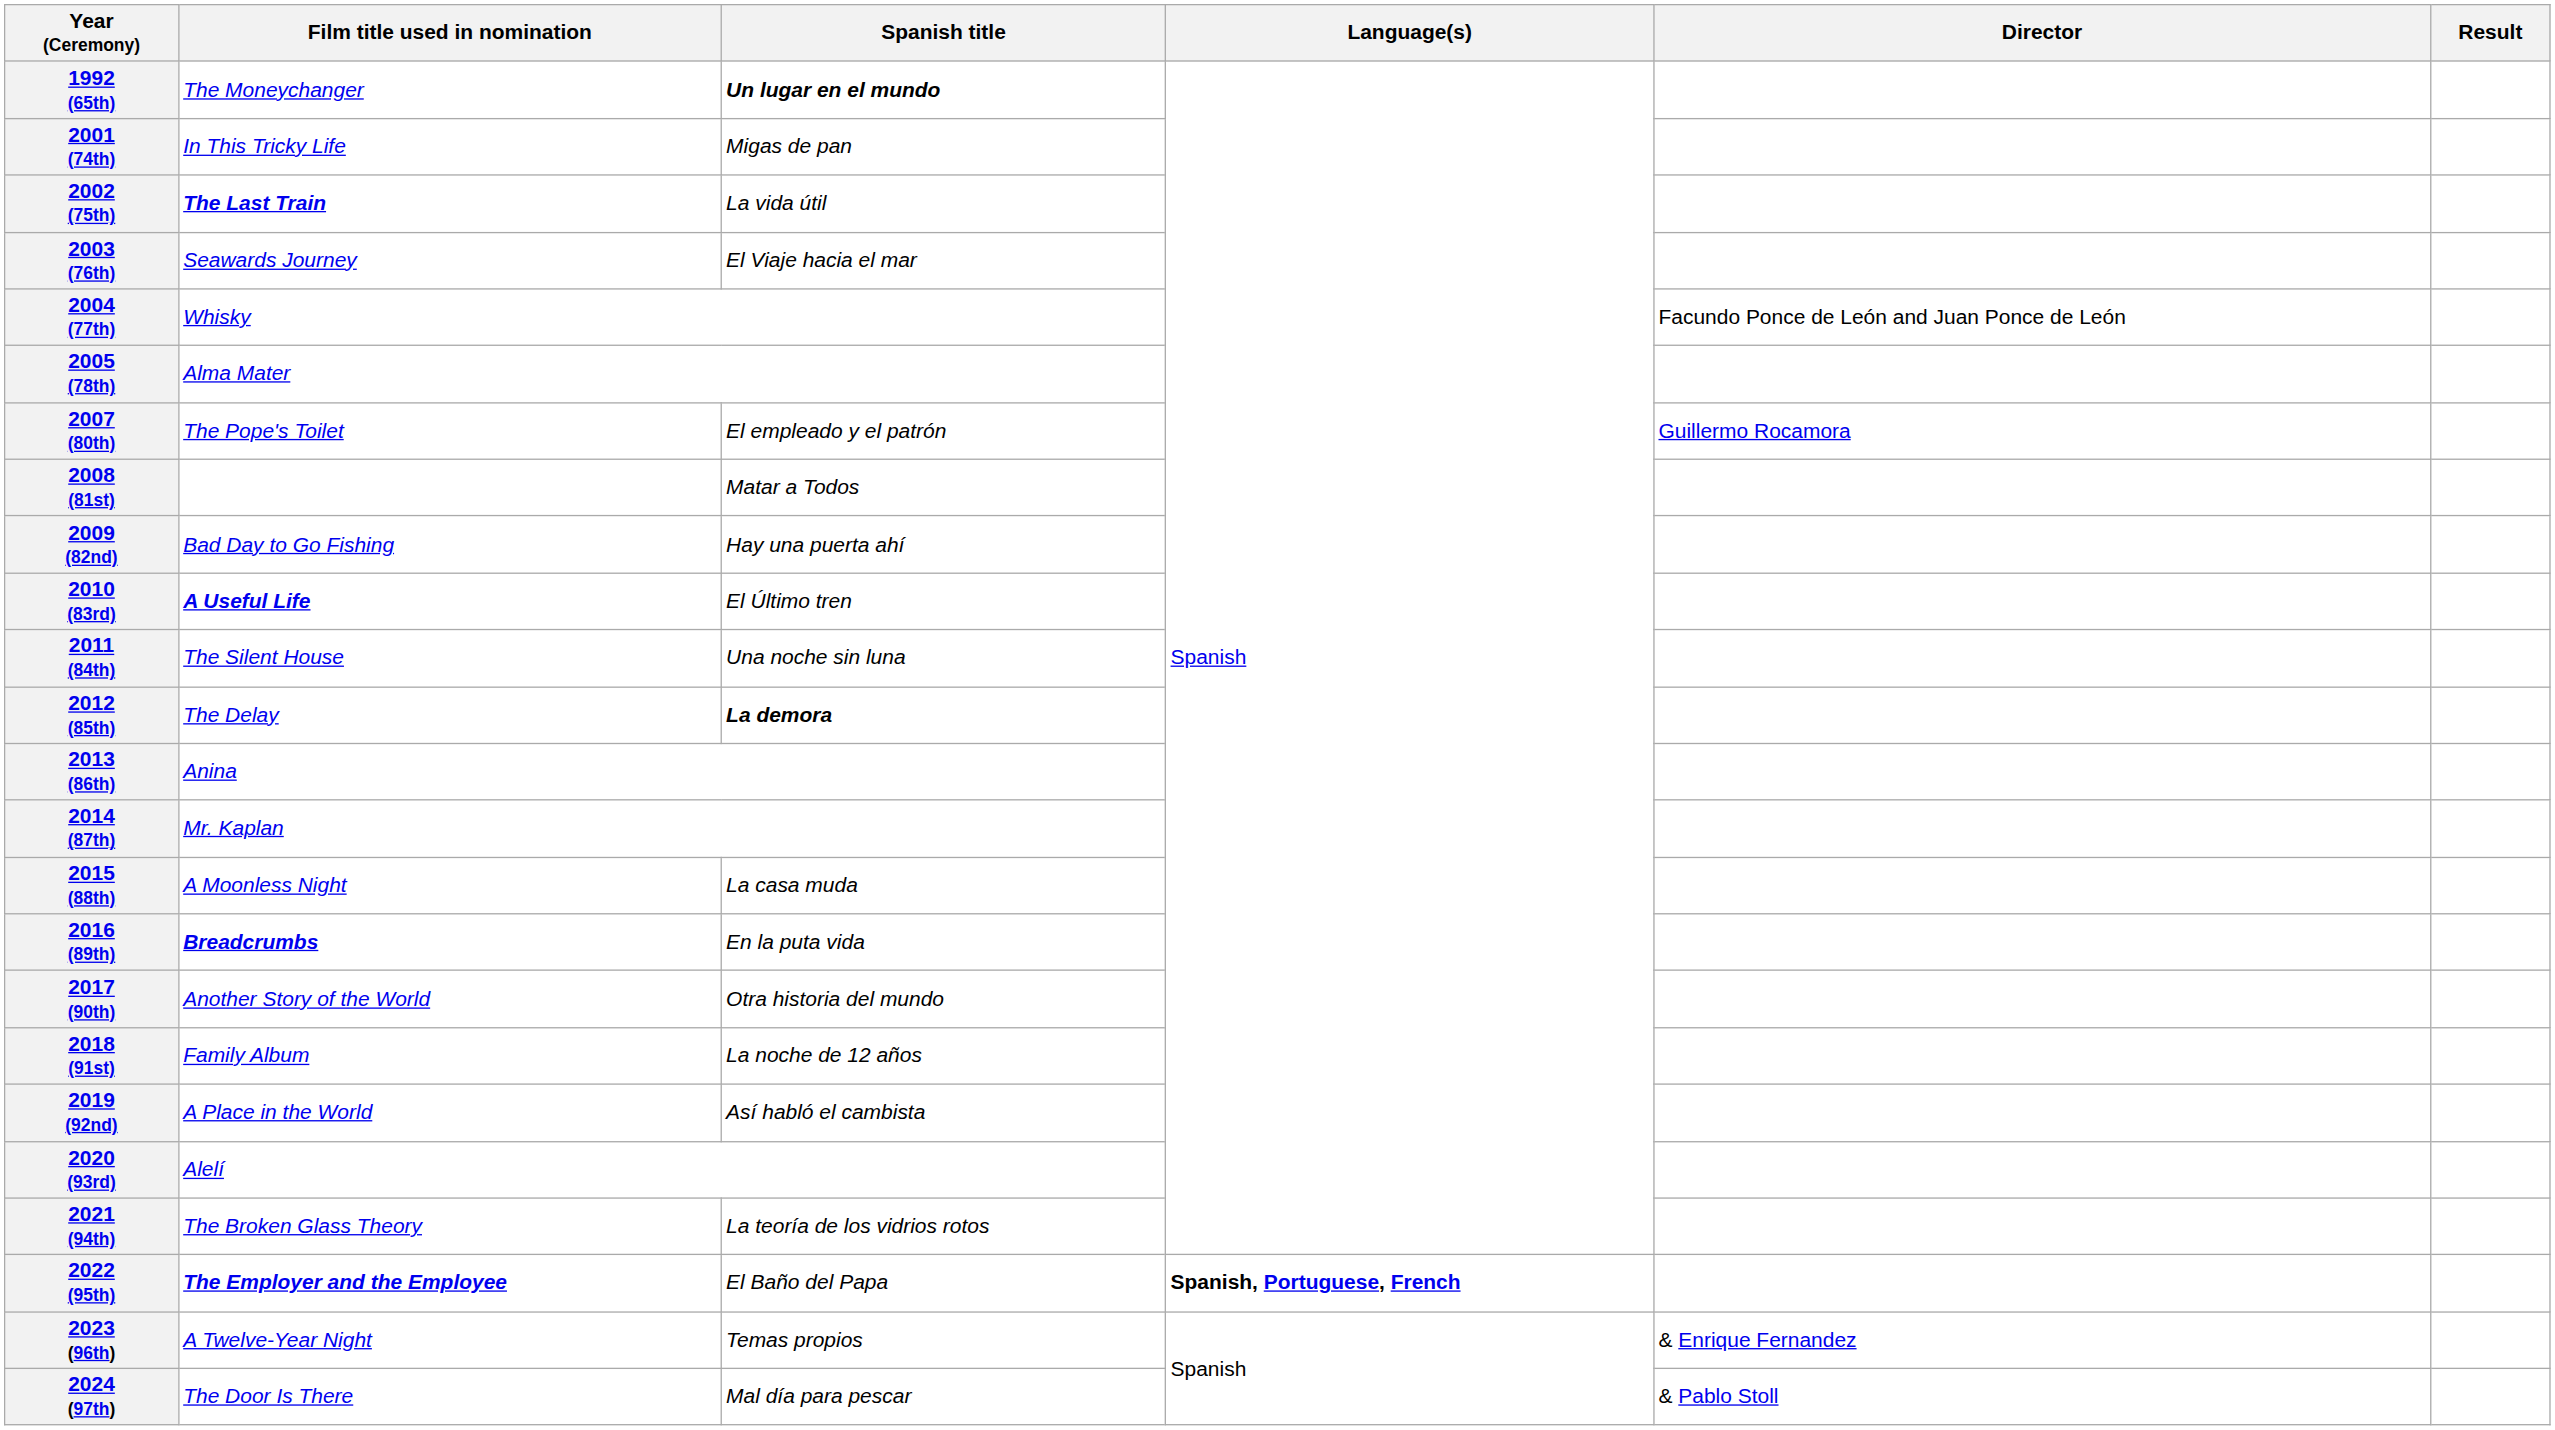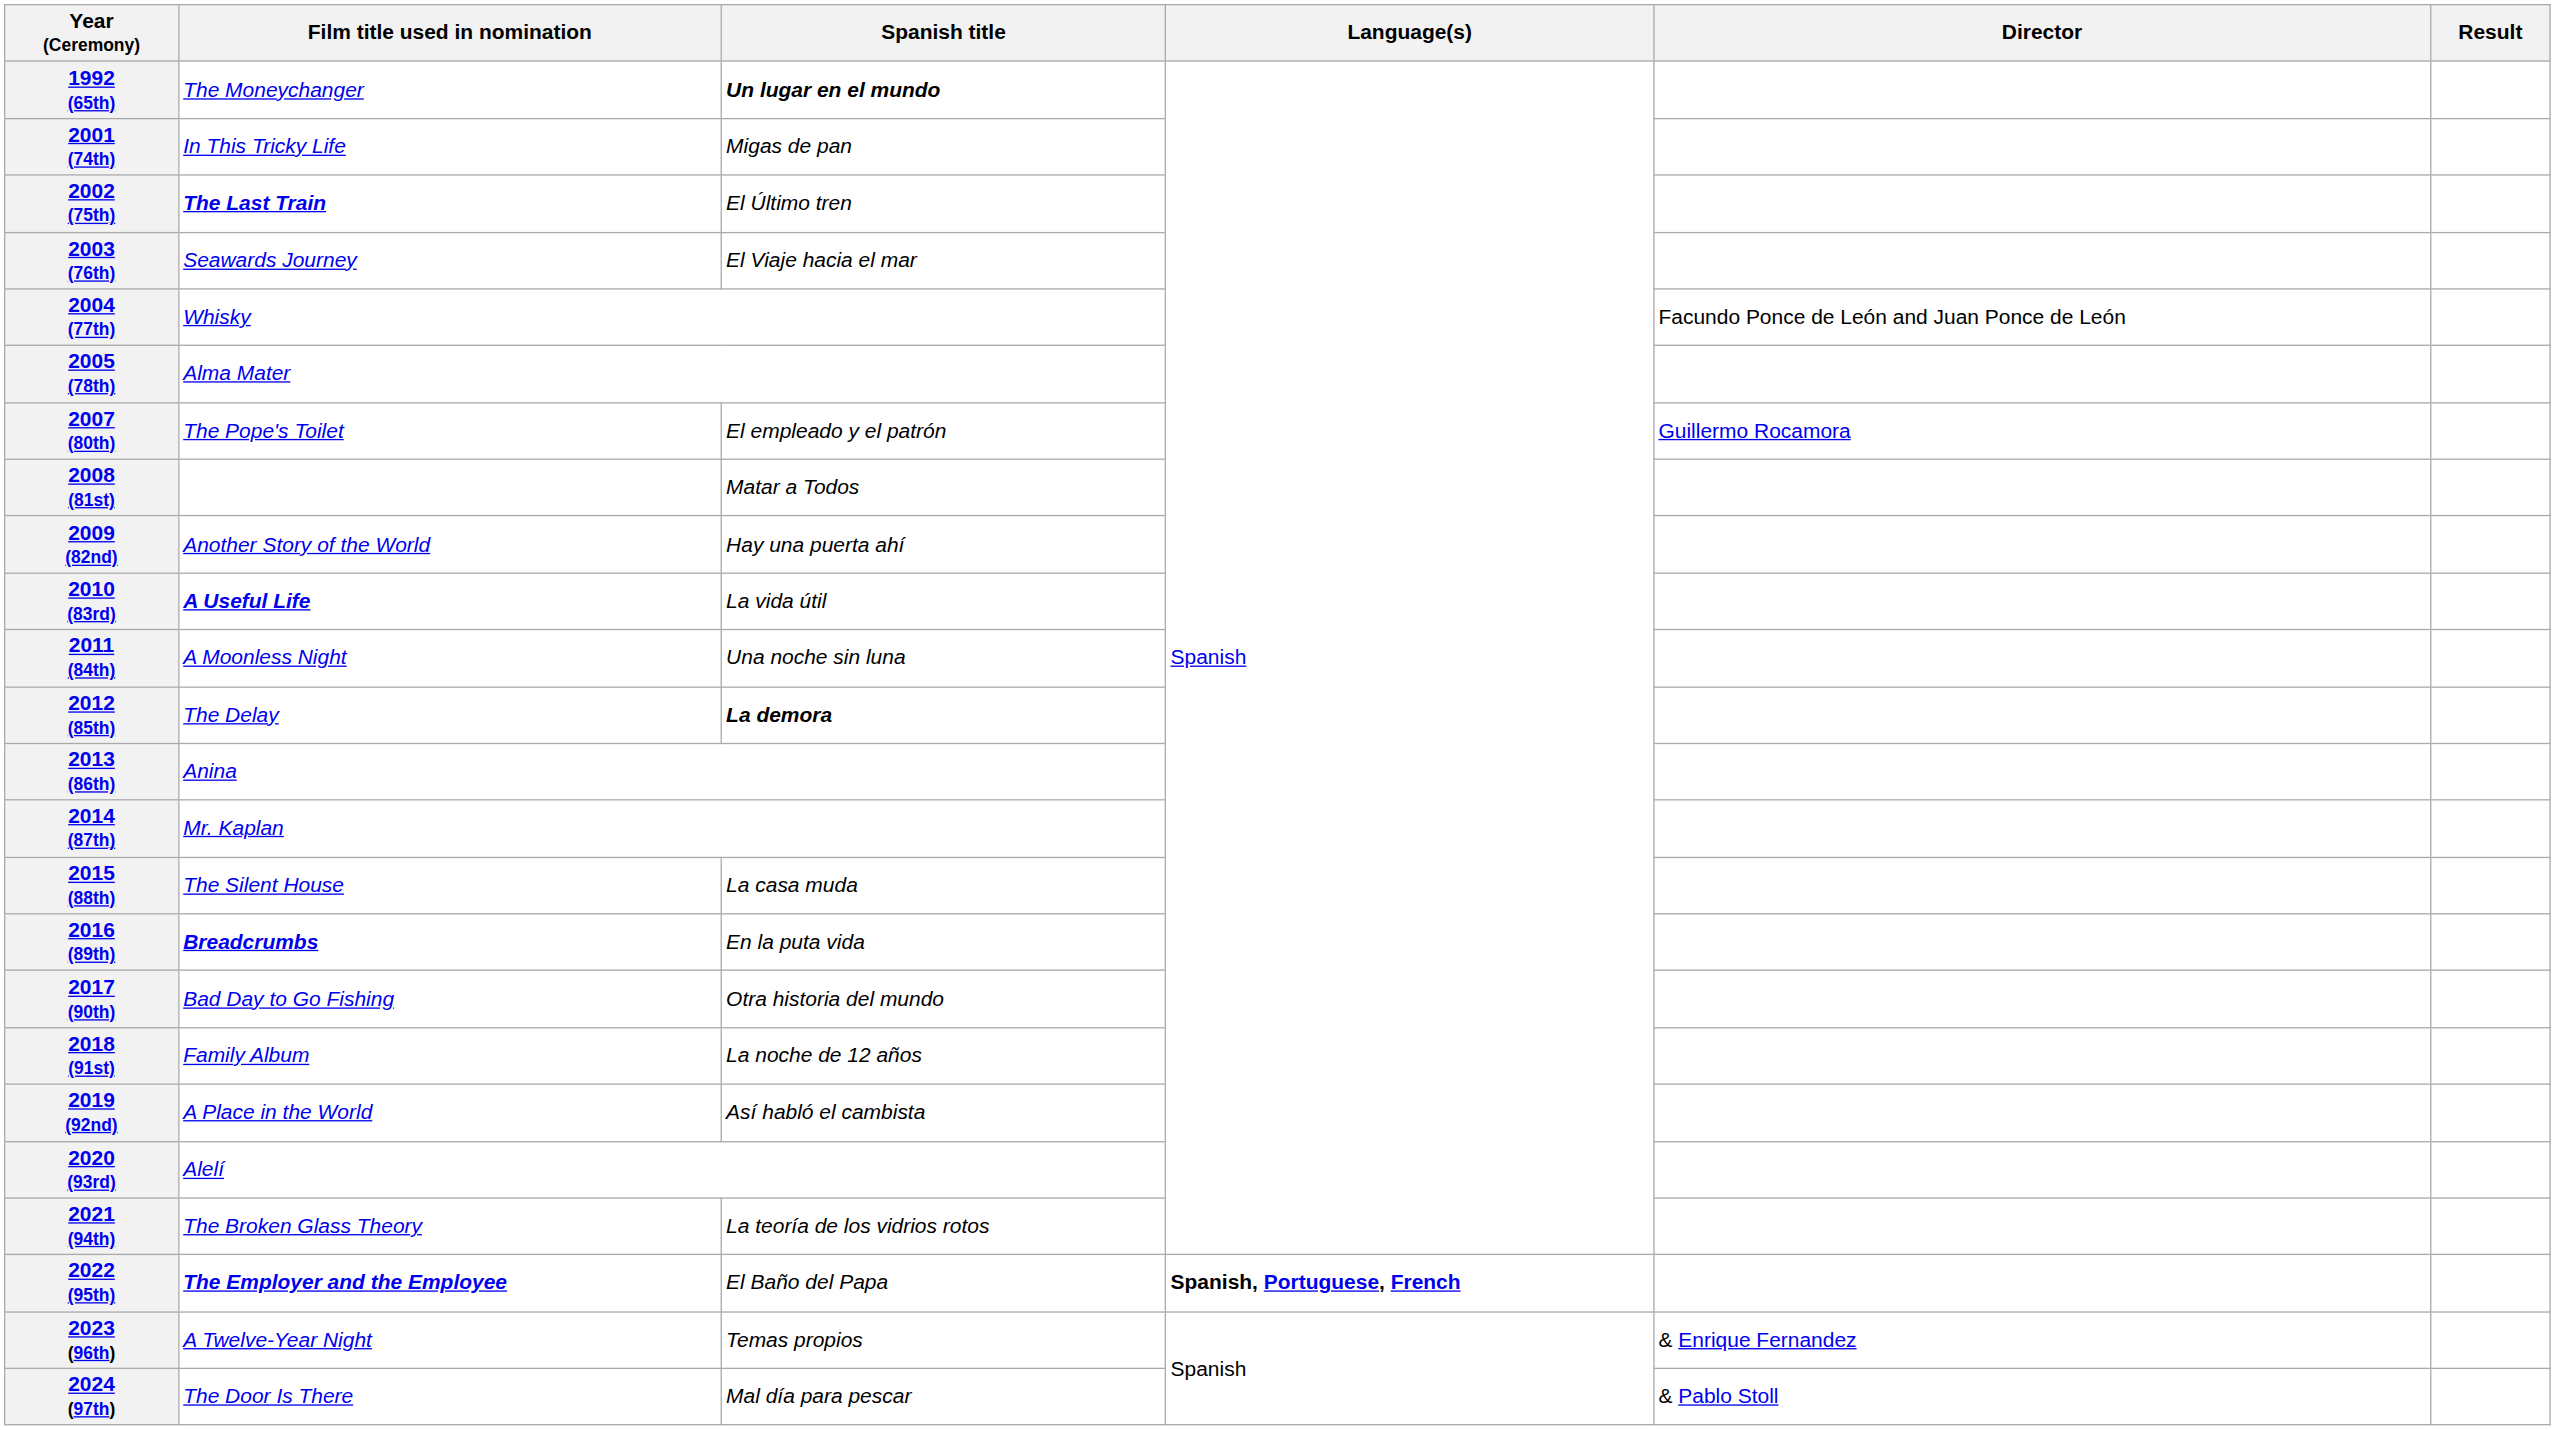2002 (75th) | Spanish title: La vida útil -> El Último tren
2009 (82nd) | Film title used in nomination: Bad Day to Go Fishing -> Another Story of the World
2010 (83rd) | Spanish title: El Último tren -> La vida útil
2011 (84th) | Film title used in nomination: The Silent House -> A Moonless Night
2015 (88th) | Film title used in nomination: A Moonless Night -> The Silent House
2017 (90th) | Film title used in nomination: Another Story of the World -> Bad Day to Go Fishing
